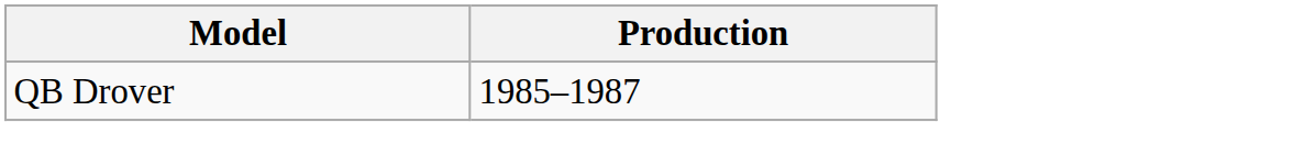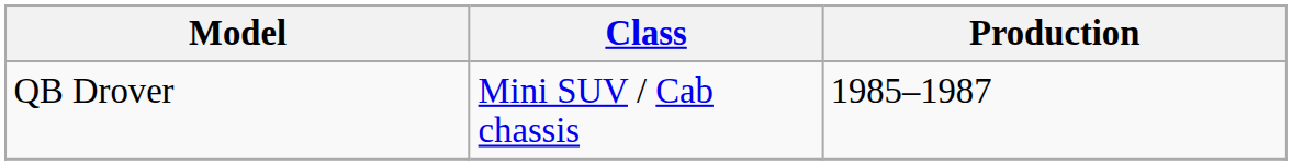+ column: Class | Mini SUV / Cab chassis
